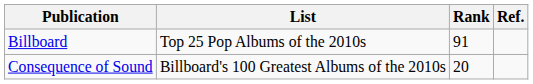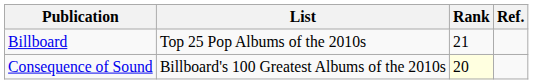Billboard | Rank: 91 -> 21
Consequence of Sound | Rank: no background -> lightyellow background
